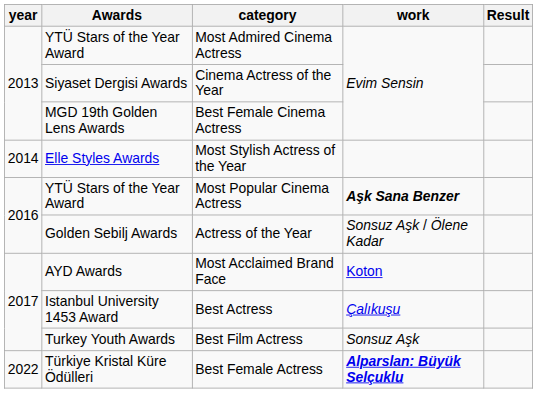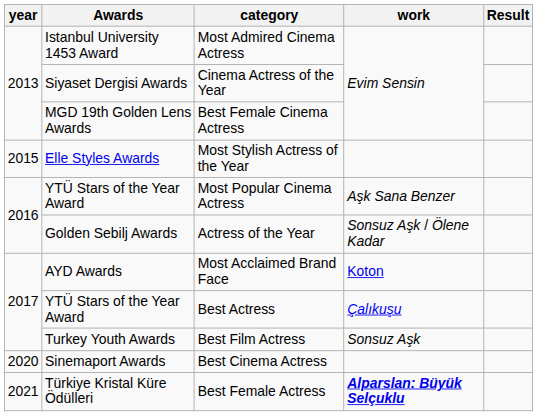Most Admired Cinema Actress | Awards: YTÜ Stars of the Year Award -> Istanbul University 1453 Award
Most Stylish Actress of the Year | year: 2014 -> 2015
Most Popular Cinema Actress | work: bold -> normal
Best Actress | Awards: Istanbul University 1453 Award -> YTÜ Stars of the Year Award
+ row: 2020 | Sinemaport Awards | Best Cinema Actress
Best Female Actress | year: 2022 -> 2021
